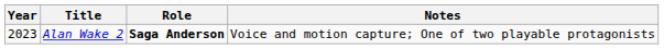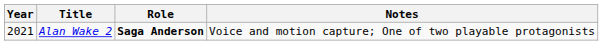Alan Wake 2 | Year: 2023 -> 2021
